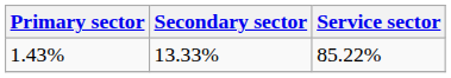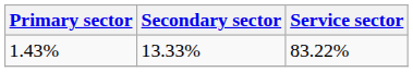1.43% | Service sector: 85.22% -> 83.22%
